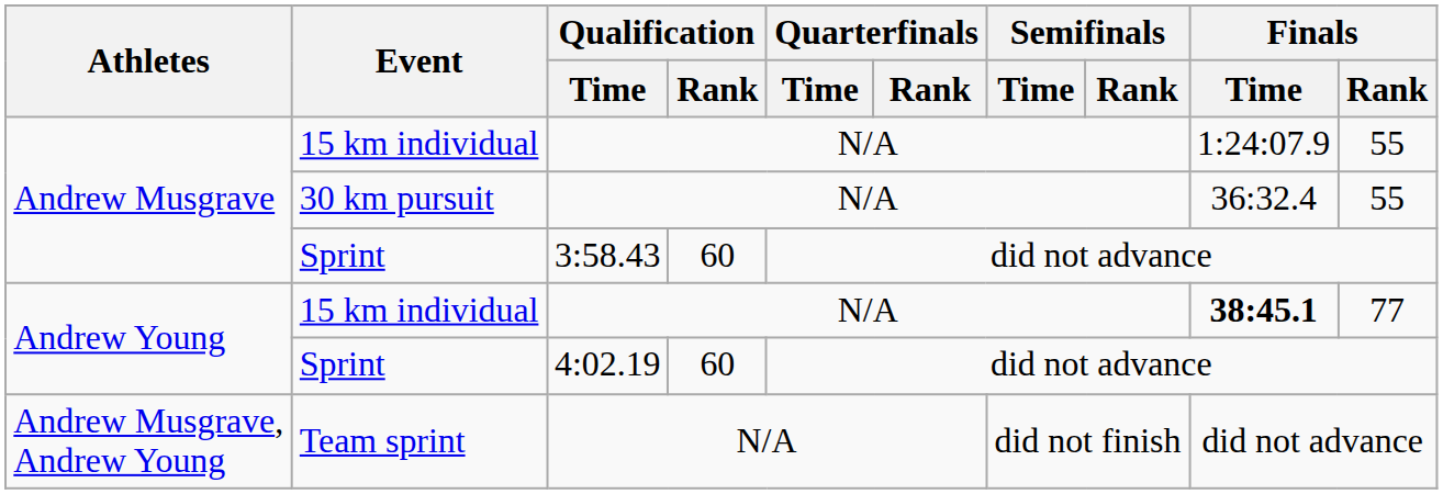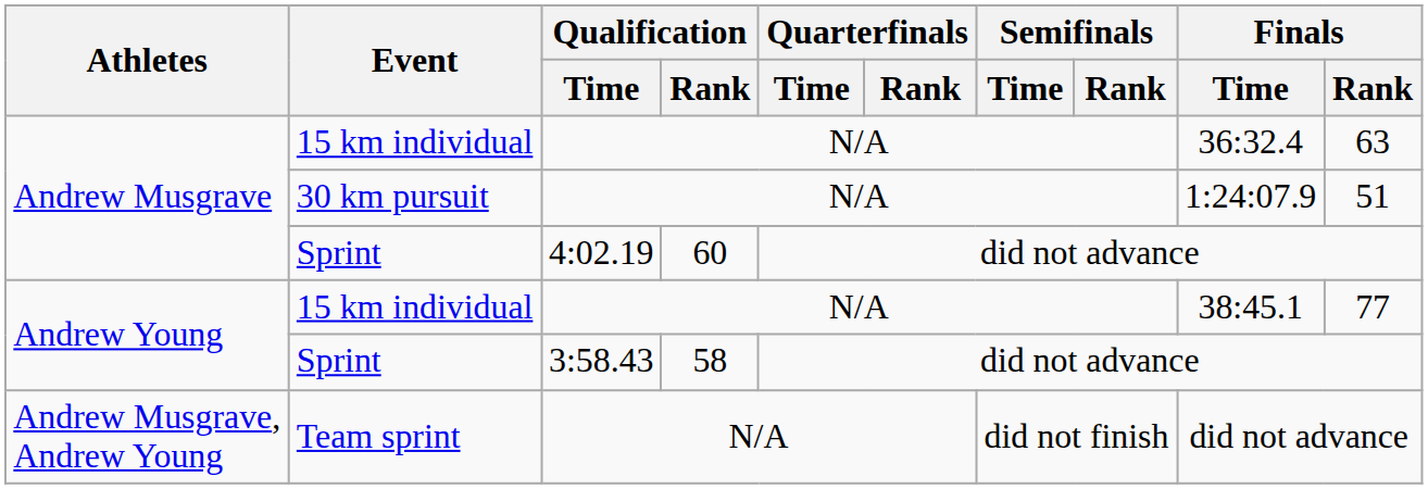Andrew Musgrave / 15 km individual | Finals / Time: 1:24:07.9 -> 36:32.4
Andrew Musgrave / 15 km individual | Finals / Rank: 55 -> 63
30 km pursuit | Finals / Time: 36:32.4 -> 1:24:07.9
30 km pursuit | Finals / Rank: 55 -> 51
Andrew Musgrave / Sprint | Qualification / Time: 3:58.43 -> 4:02.19
Andrew Young / 15 km individual | Finals / Time: bold -> normal
Andrew Young / Sprint | Qualification / Time: 4:02.19 -> 3:58.43
Andrew Young / Sprint | Qualification / Rank: 60 -> 58
